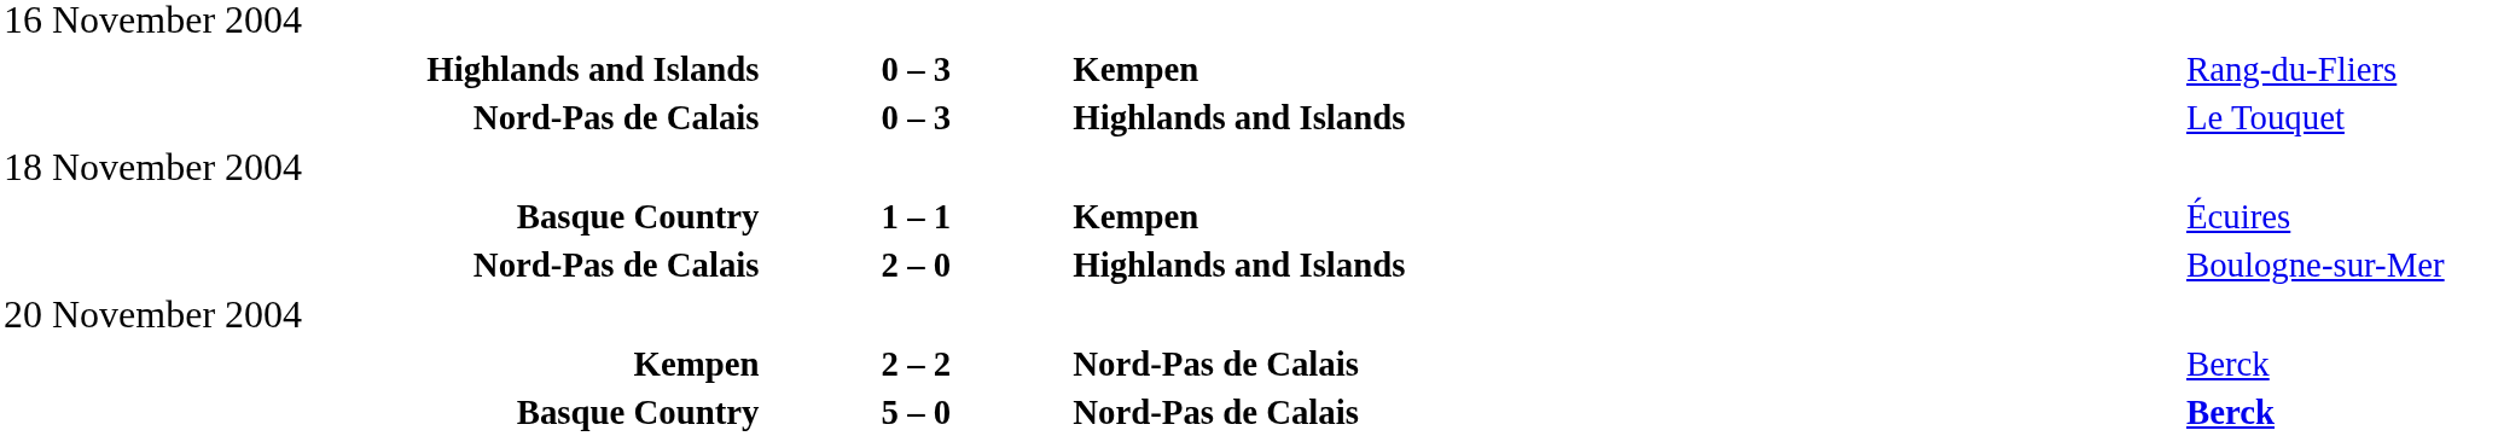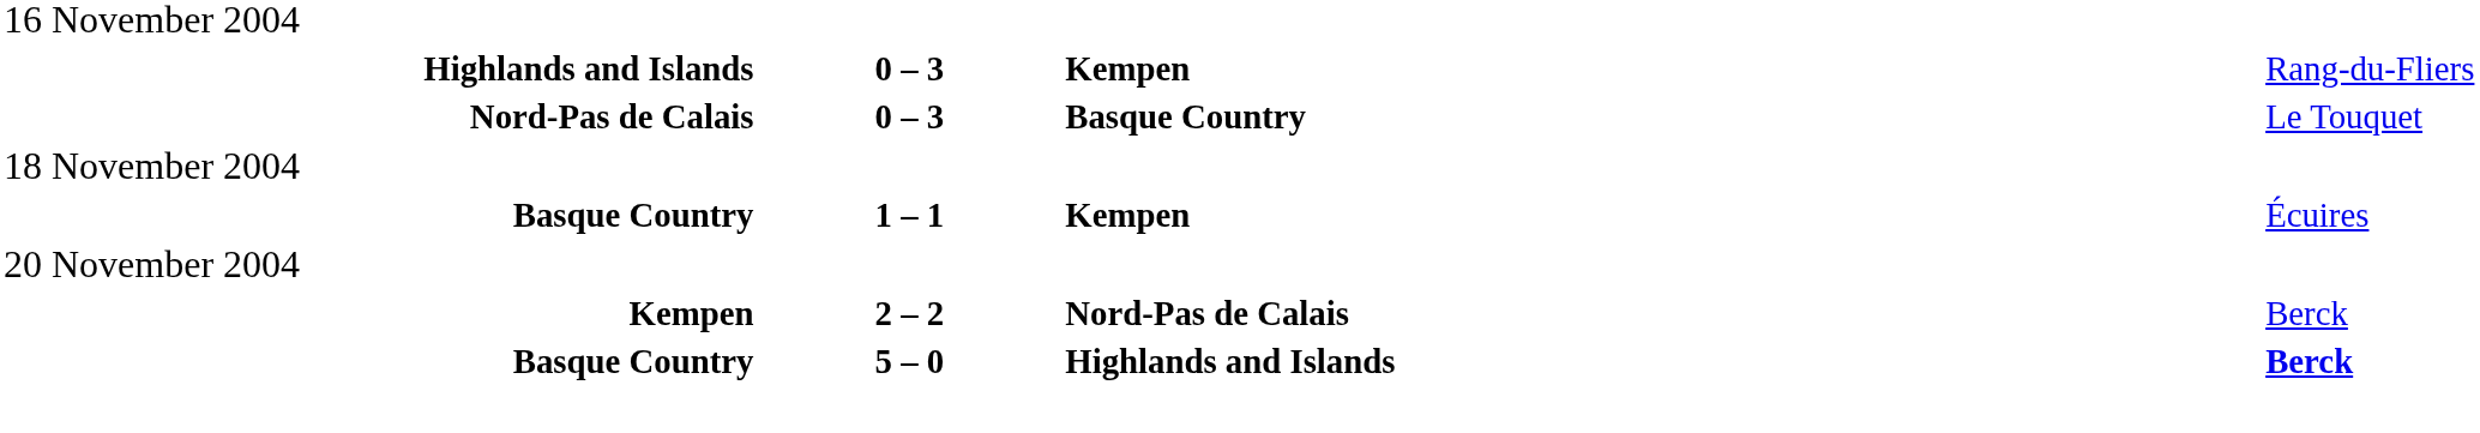Nord-Pas de Calais / 0 – 3 | column 3: Highlands and Islands -> Basque Country
- row: Nord-Pas de Calais | 2 – 0 | Highlands and Islands | Boulogne-sur-Mer
Basque Country / 5 – 0 | column 3: Nord-Pas de Calais -> Highlands and Islands
